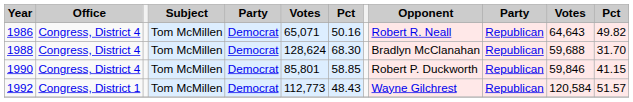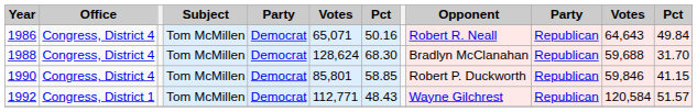1986 | column 12: 49.82 -> 49.84
1992 | column 6: 112,773 -> 112,771
